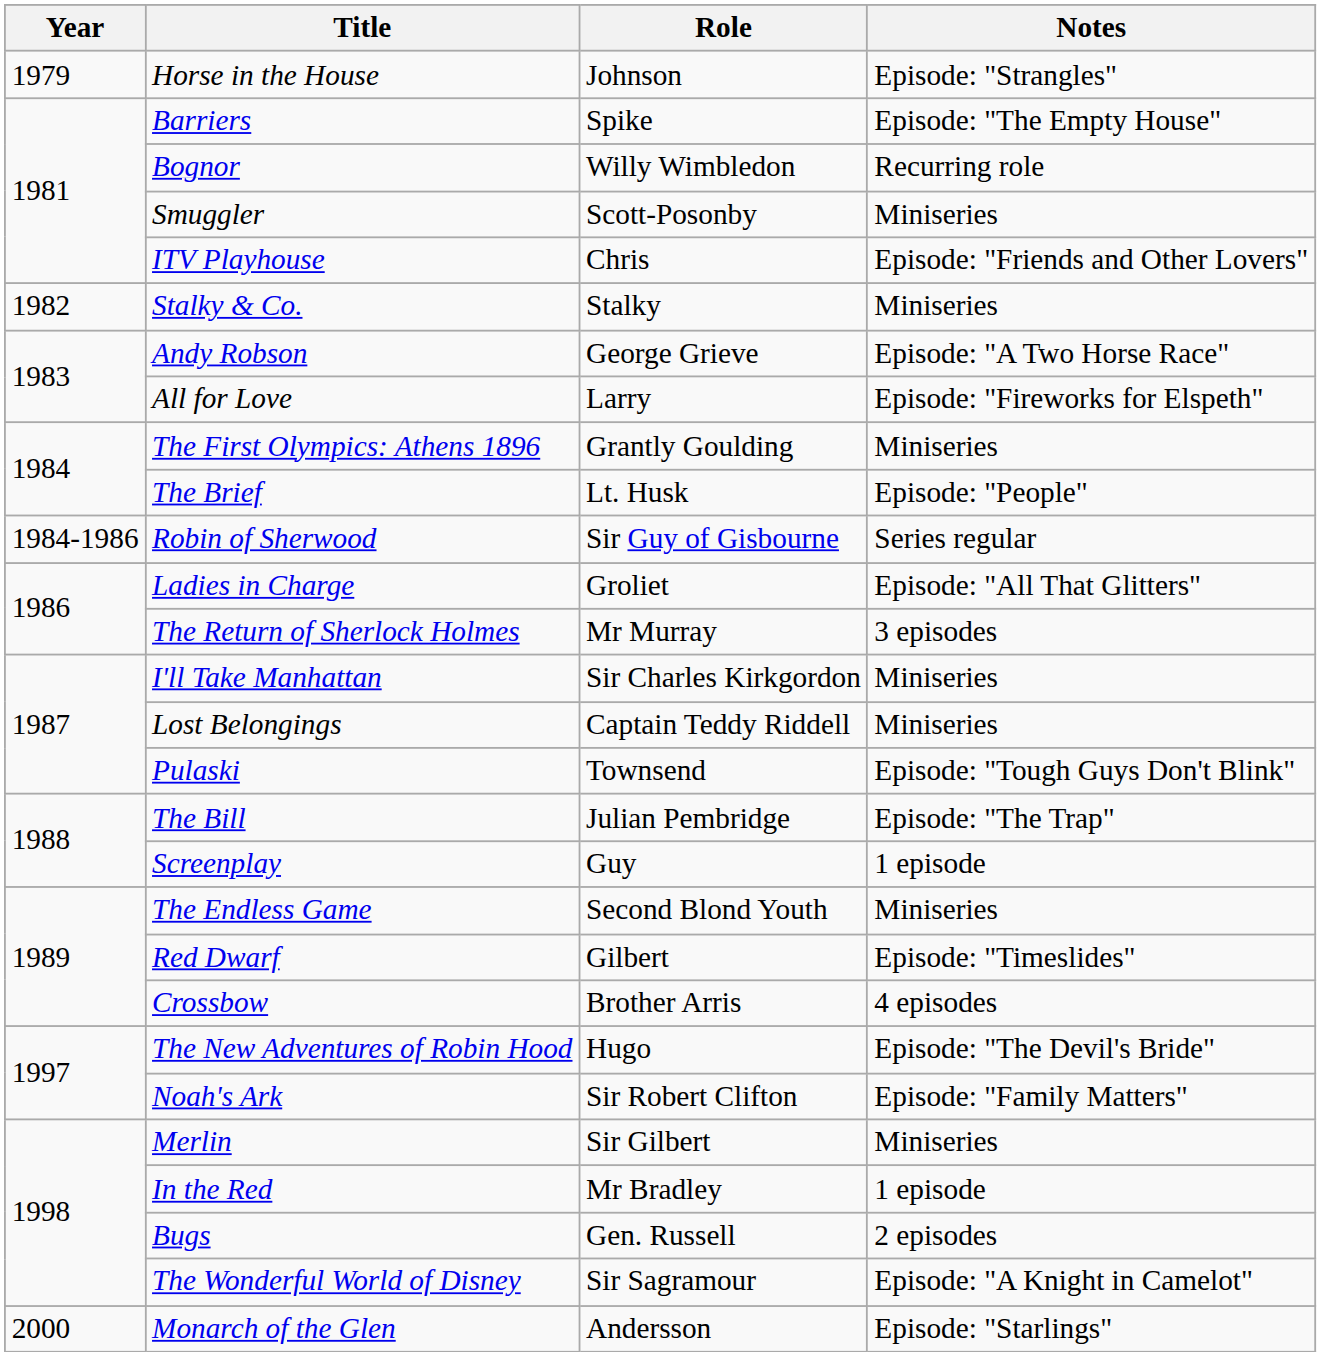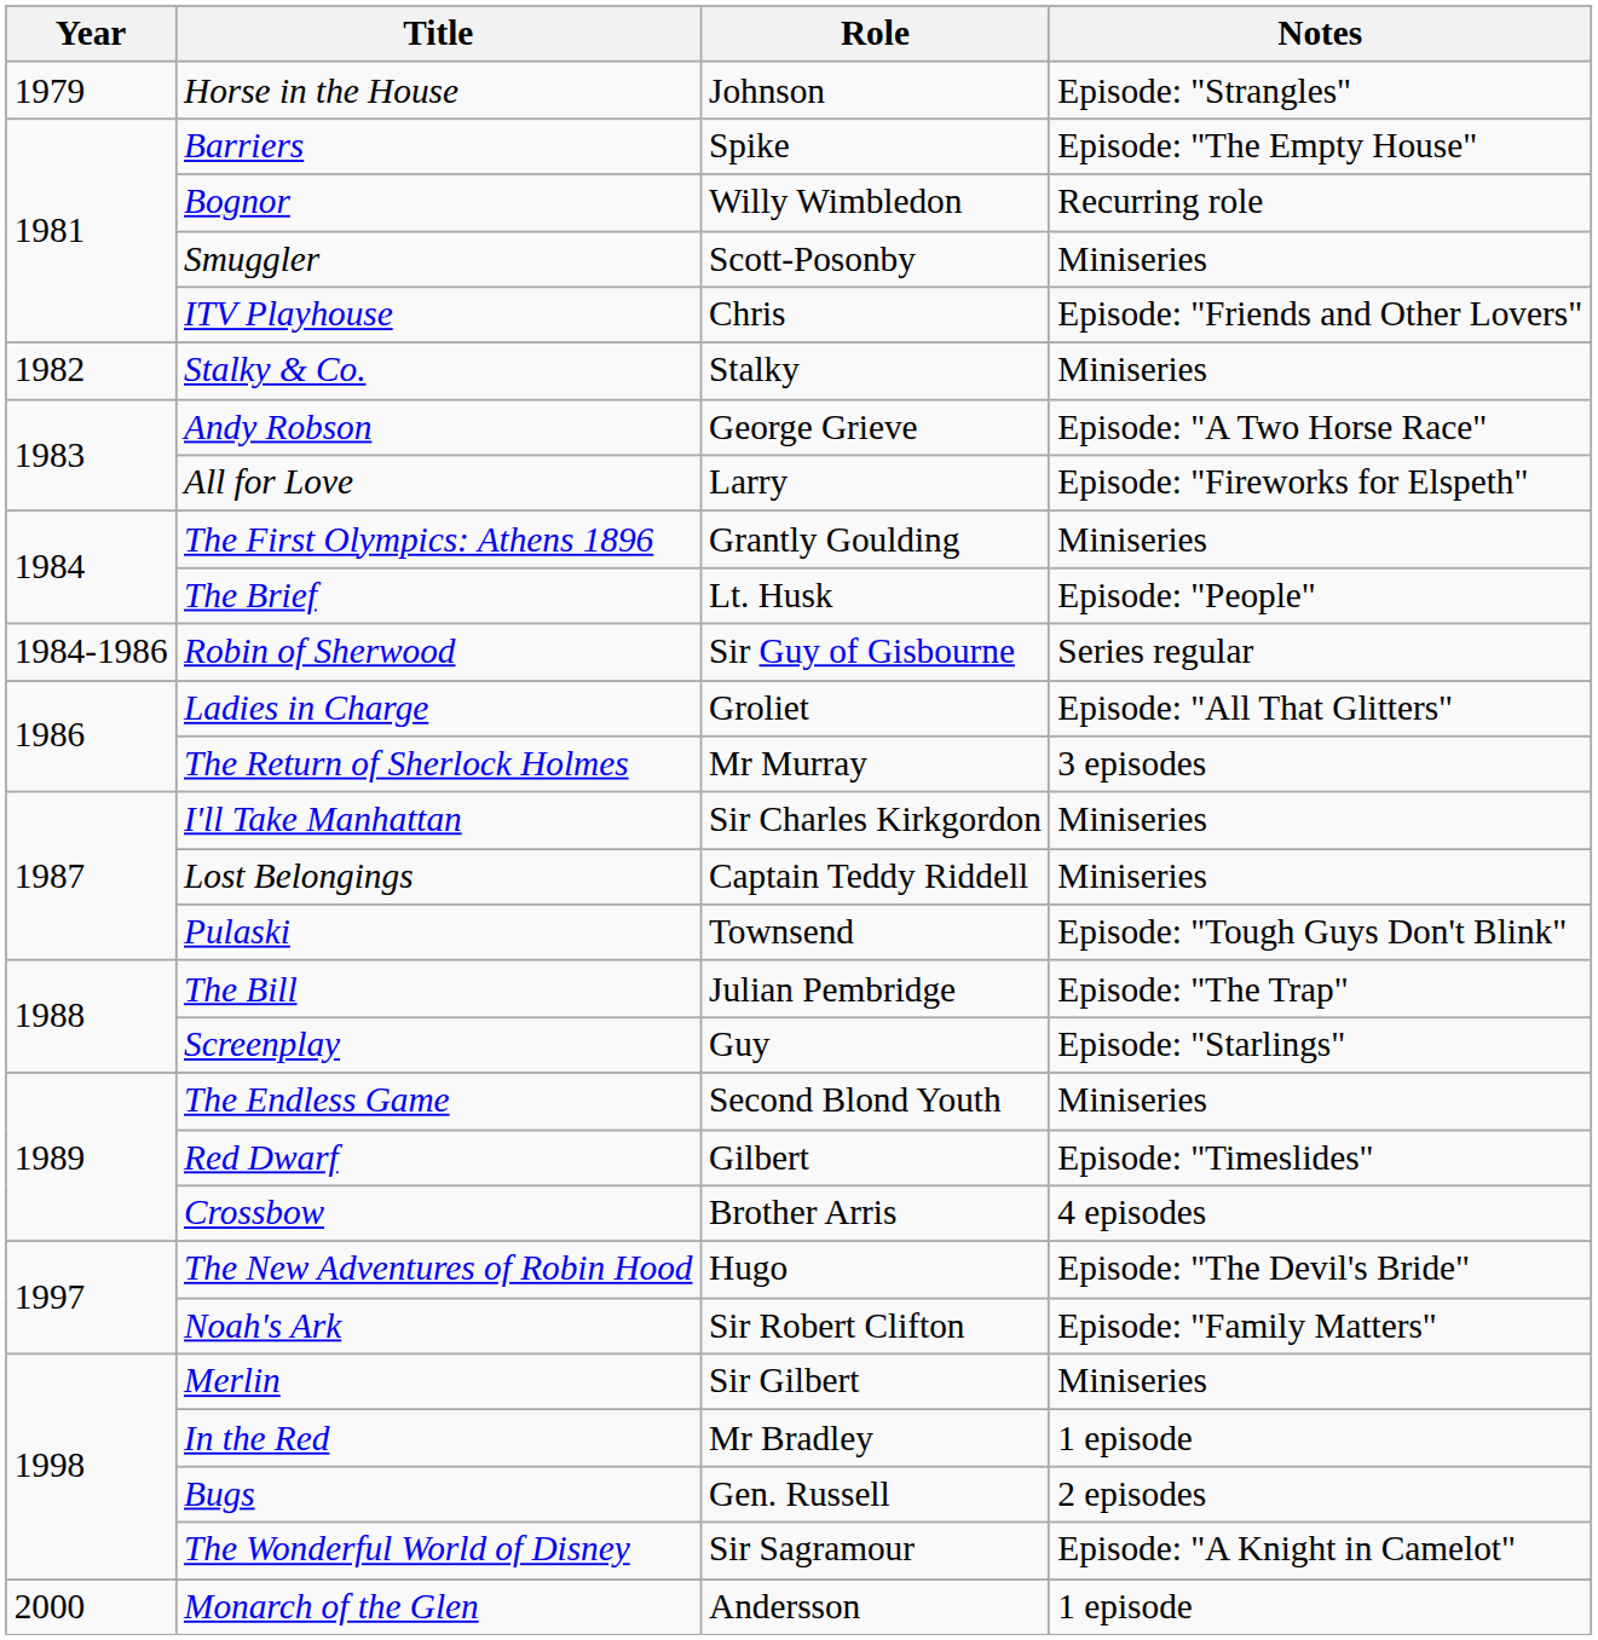Screenplay | Notes: 1 episode -> Episode: "Starlings"
Monarch of the Glen | Notes: Episode: "Starlings" -> 1 episode
